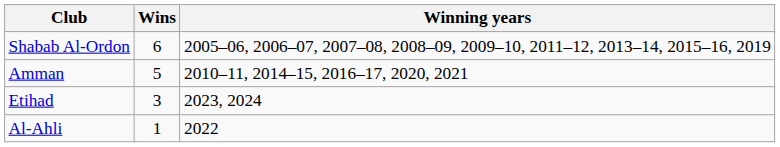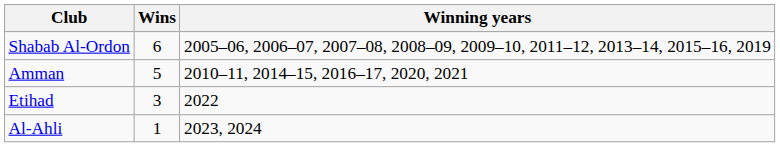Etihad | Winning years: 2023, 2024 -> 2022
Al-Ahli | Winning years: 2022 -> 2023, 2024
